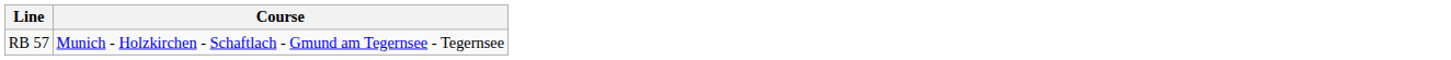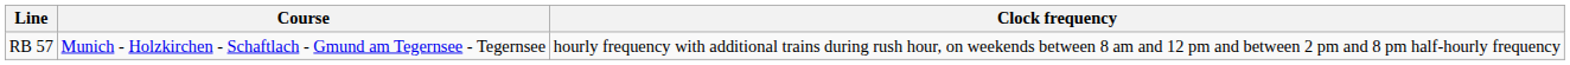+ column: Clock frequency | hourly frequency with additional trains during rush hour, on weekends between 8 am and 12 pm and between 2 pm and 8 pm half-hourly frequency
